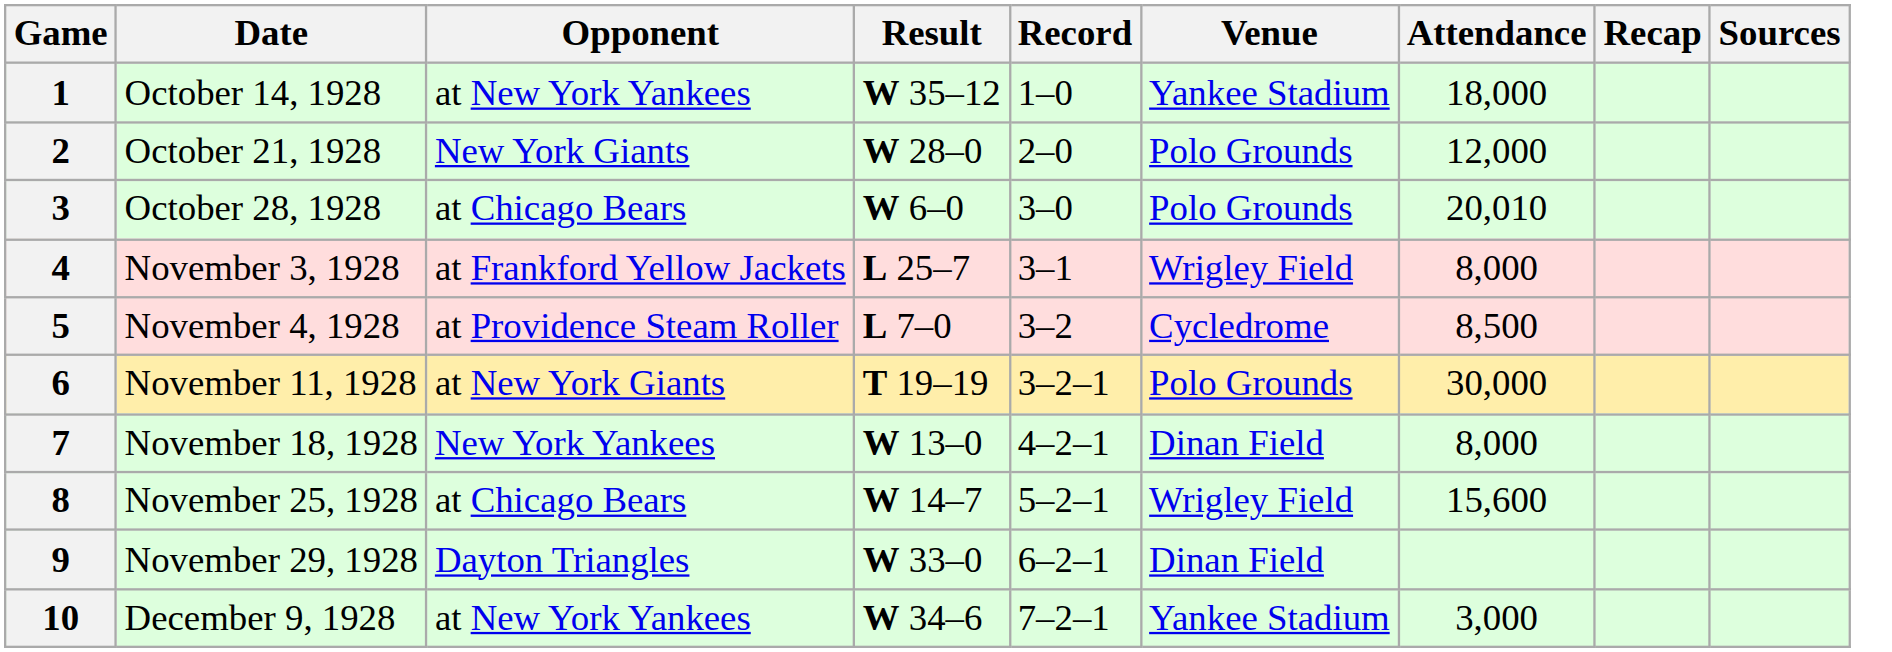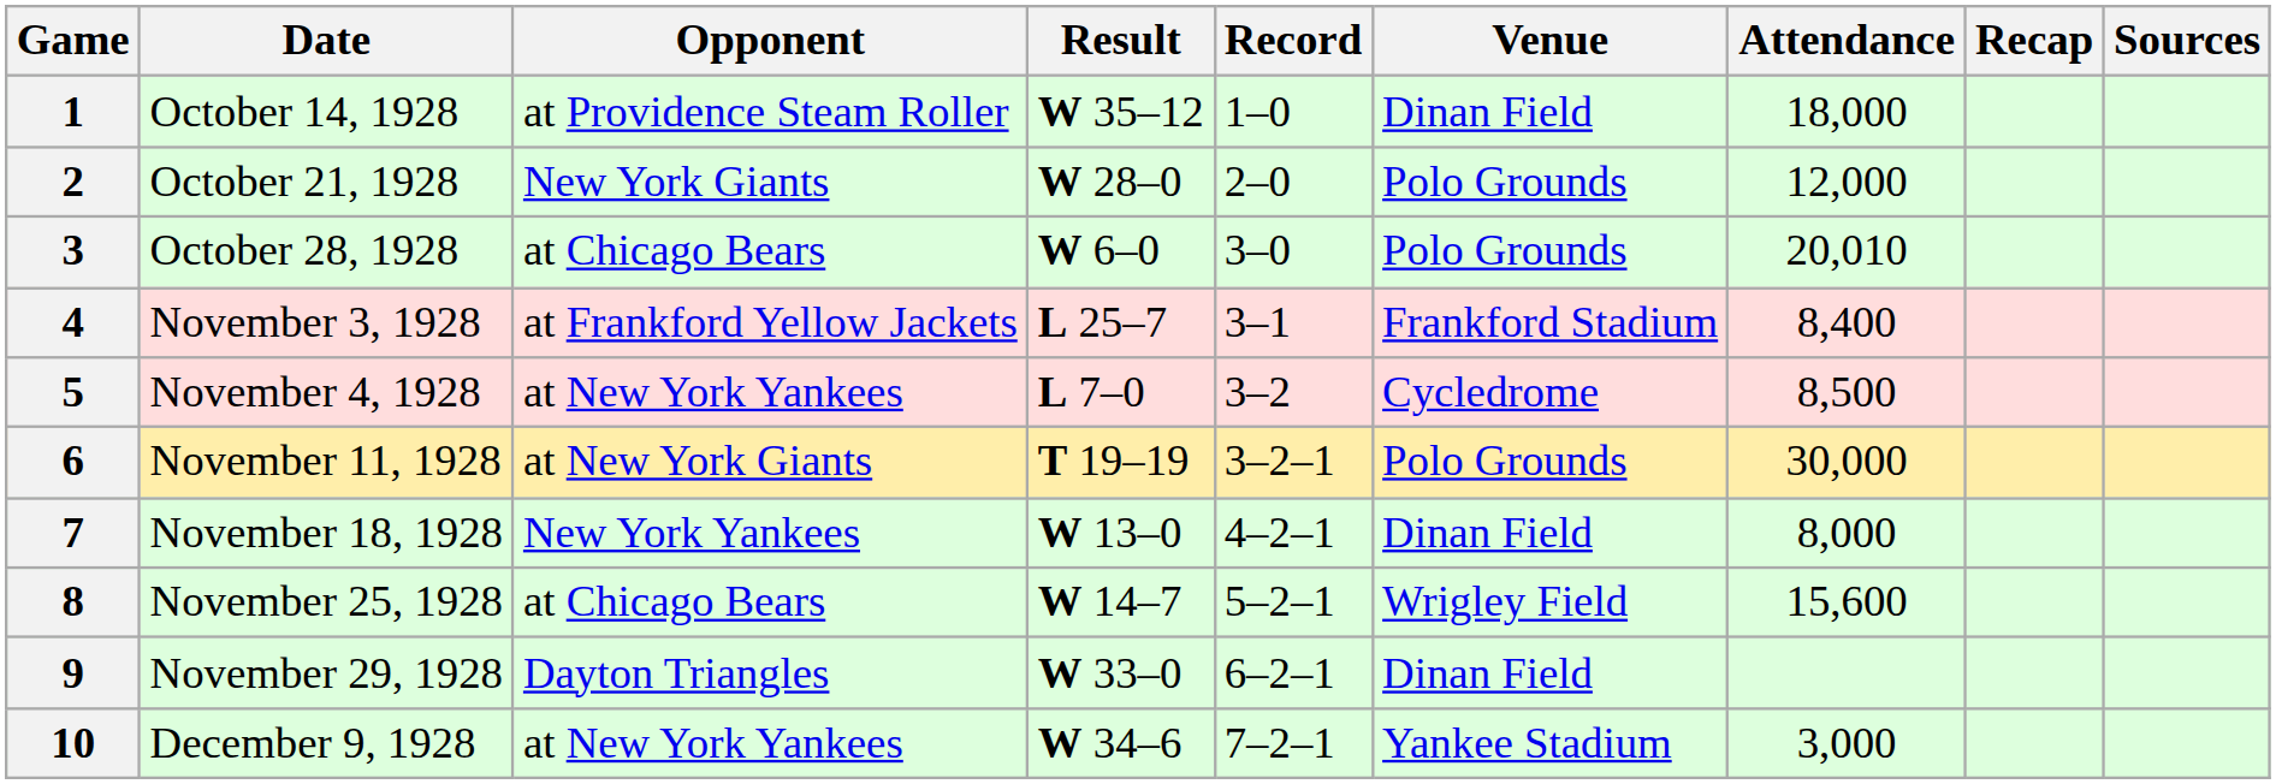1 | Opponent: at New York Yankees -> at Providence Steam Roller
1 | Venue: Yankee Stadium -> Dinan Field
4 | Venue: Wrigley Field -> Frankford Stadium
4 | Attendance: 8,000 -> 8,400
5 | Opponent: at Providence Steam Roller -> at New York Yankees
